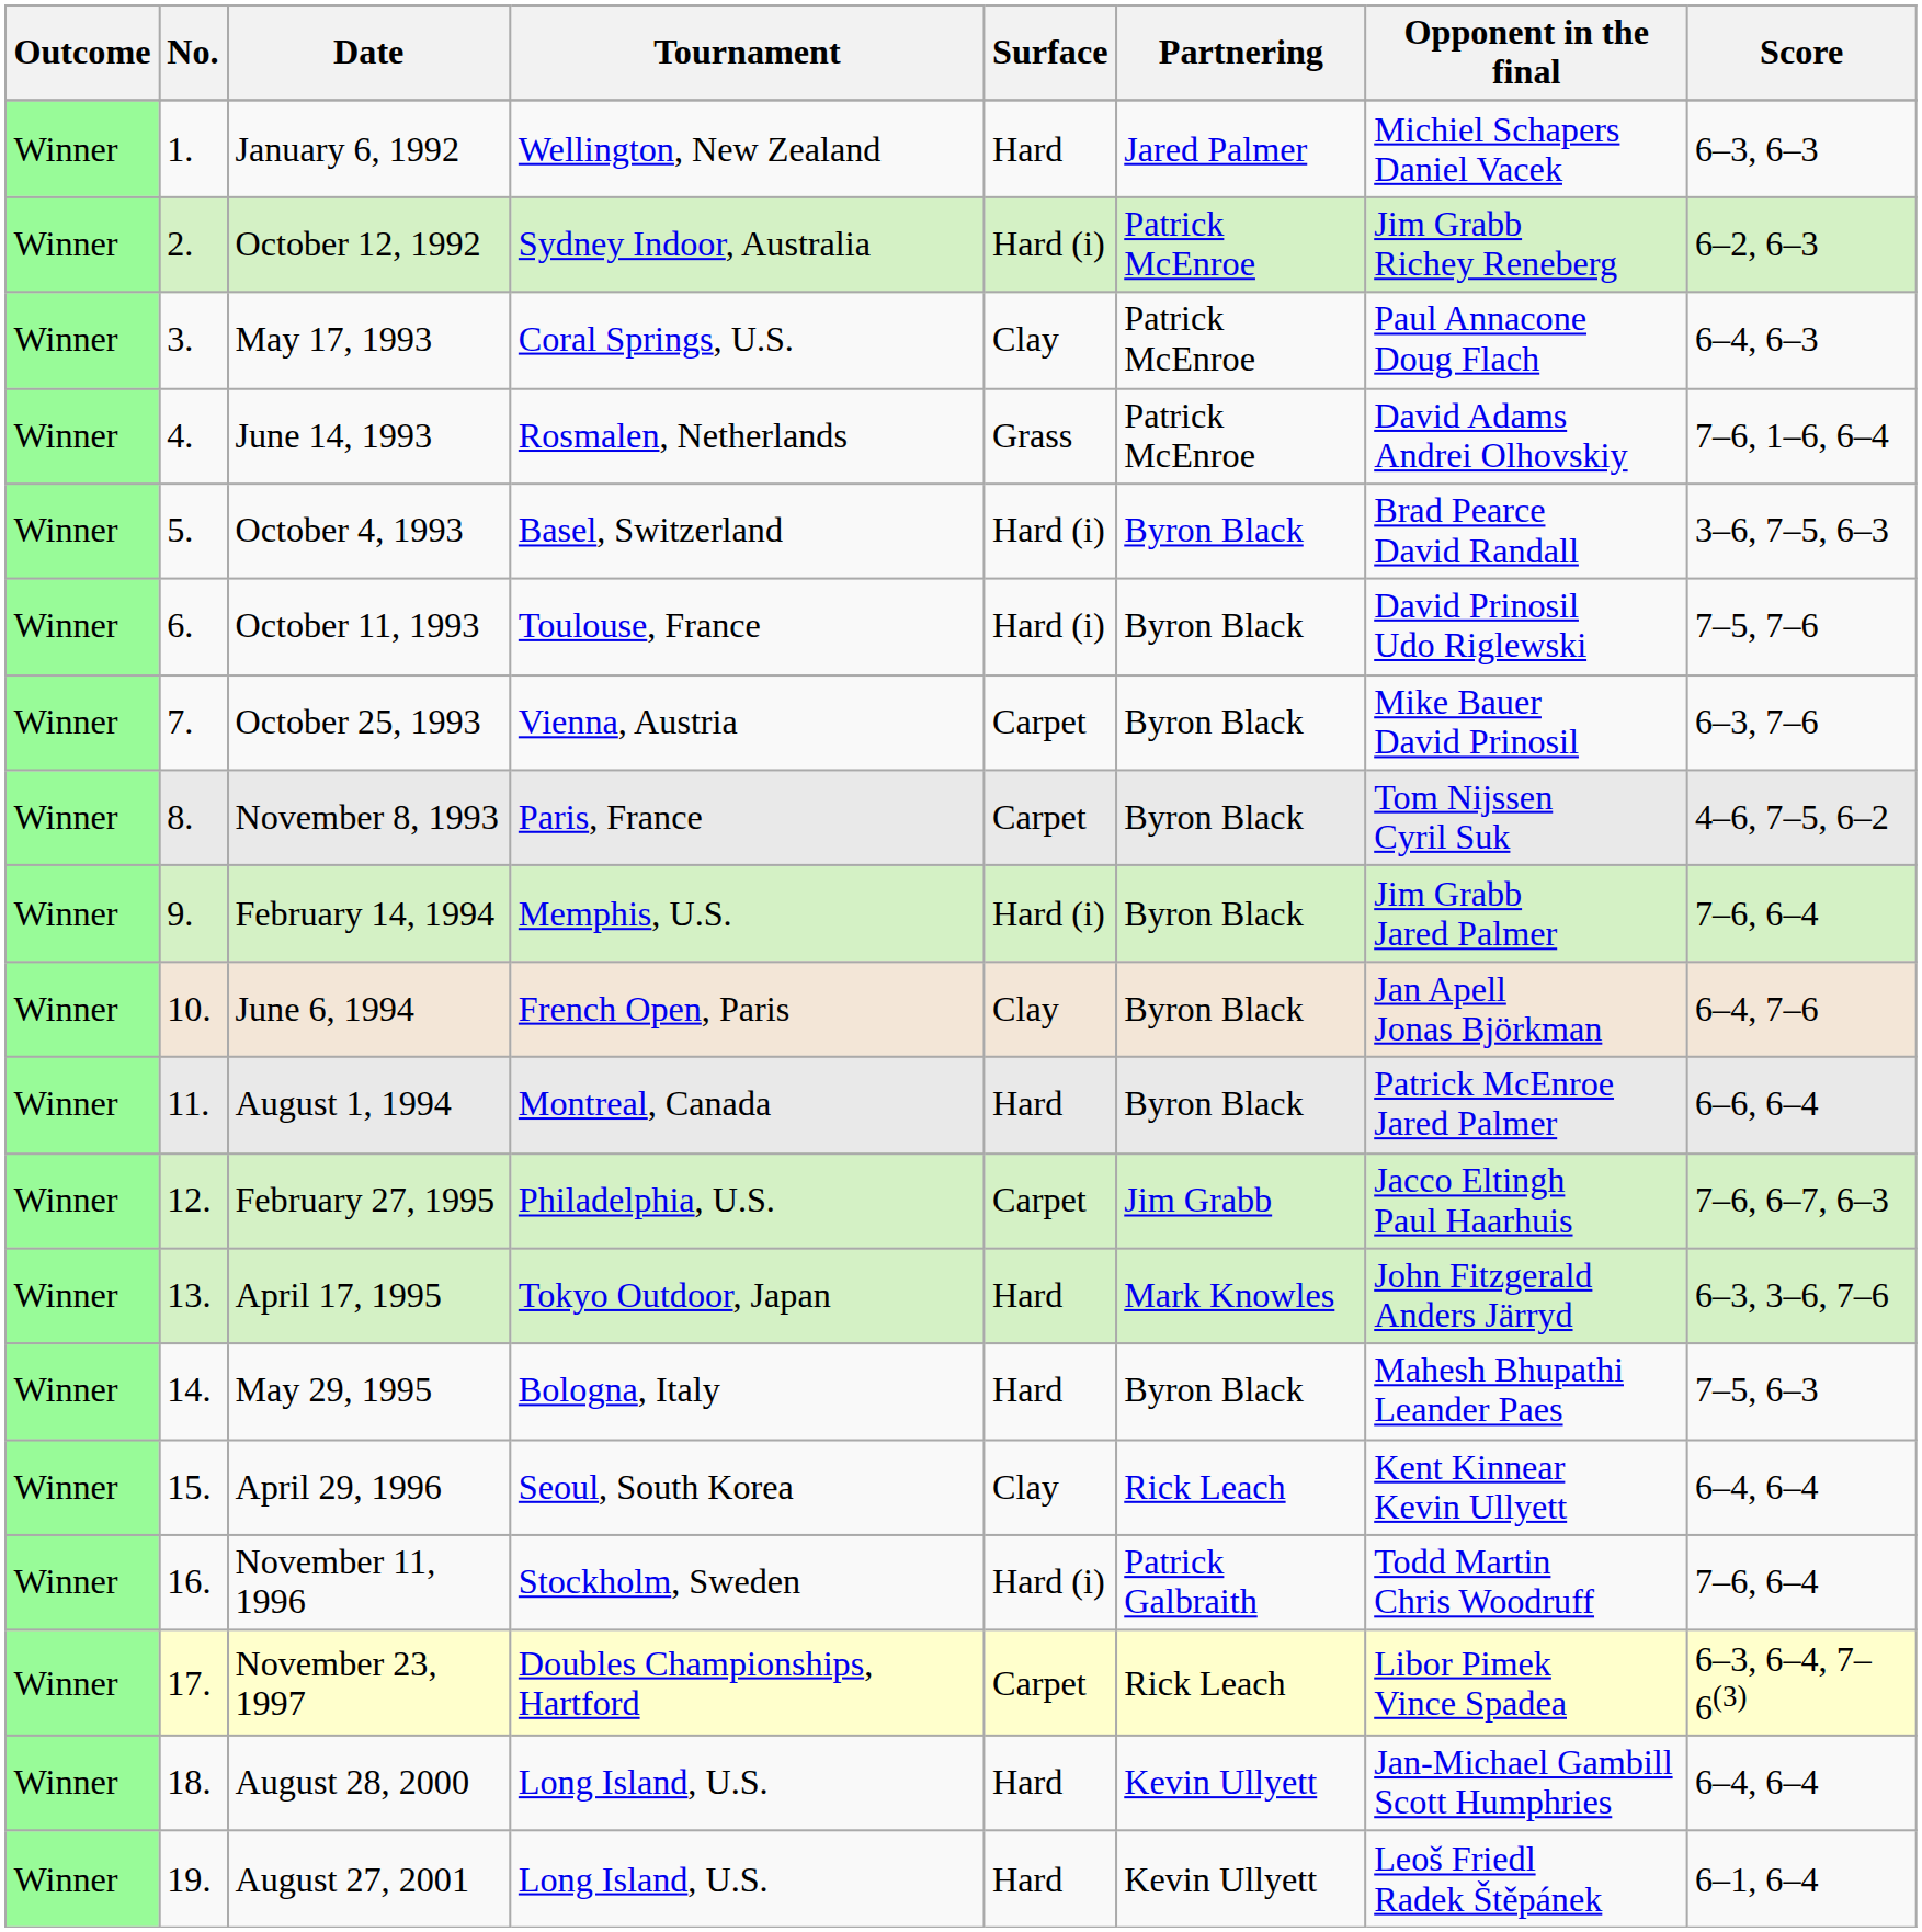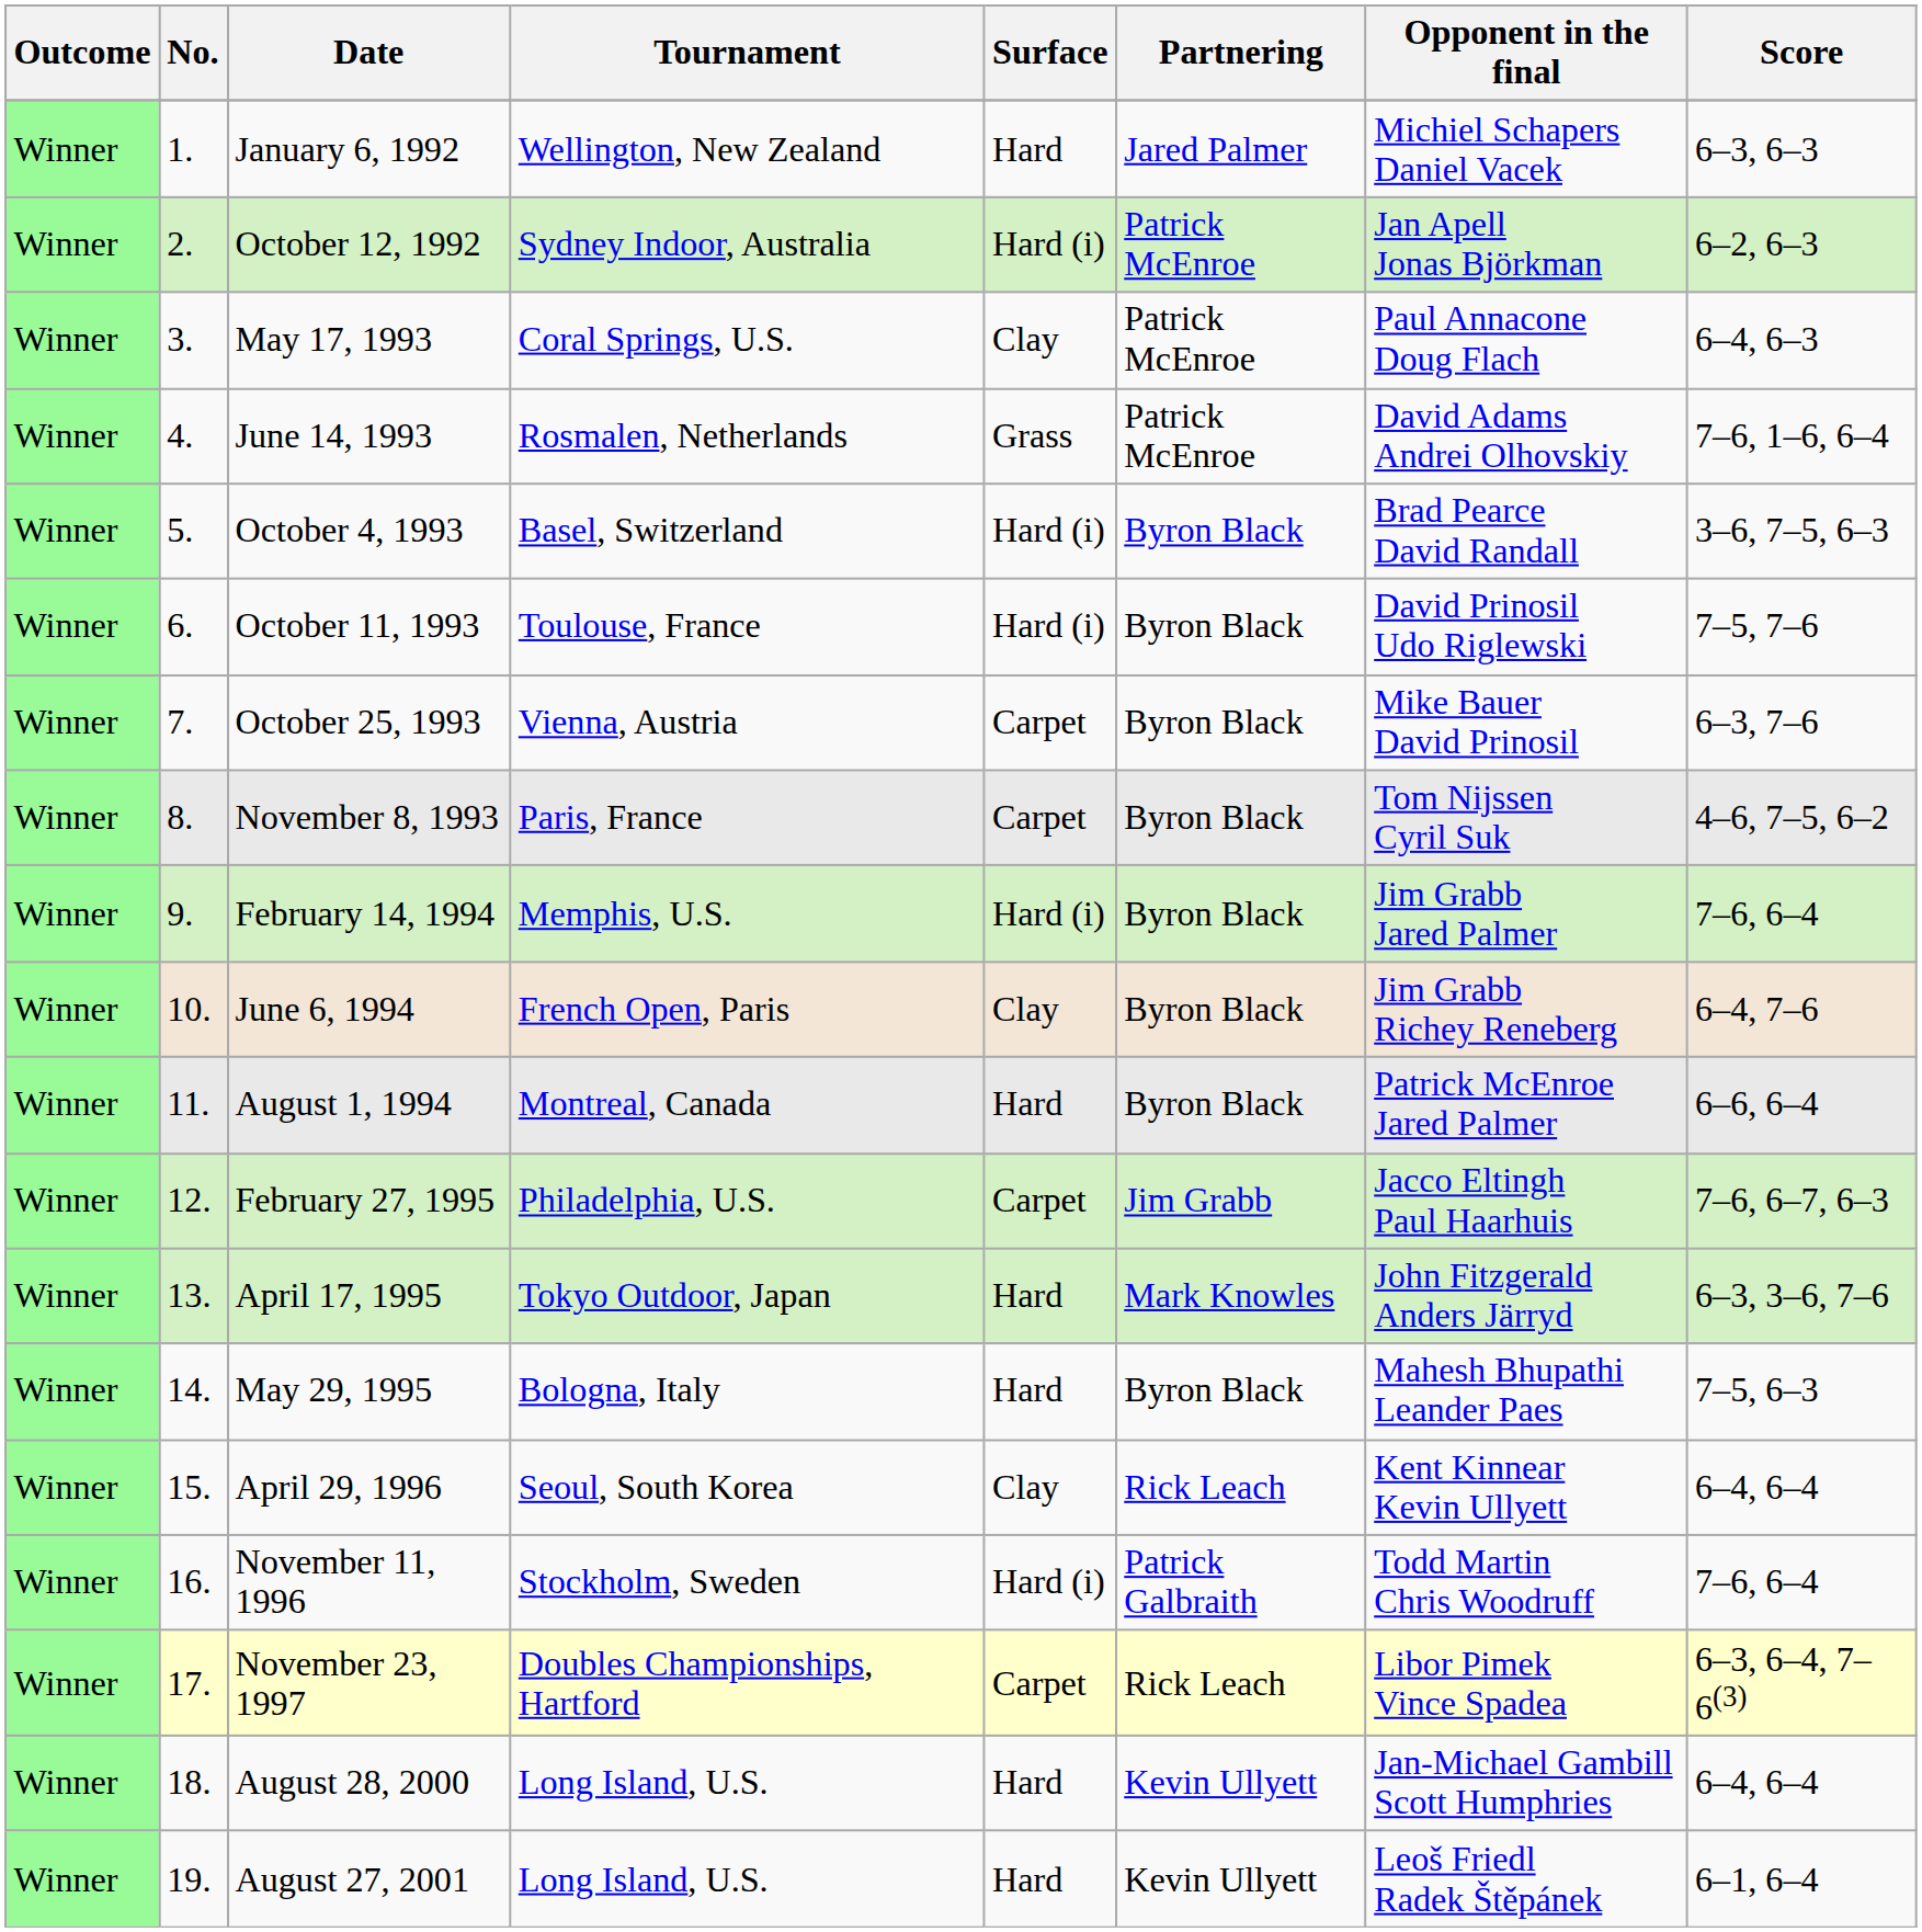October 12, 1992 | Opponent in the final: Jim Grabb Richey Reneberg -> Jan Apell Jonas Björkman
June 6, 1994 | Opponent in the final: Jan Apell Jonas Björkman -> Jim Grabb Richey Reneberg
